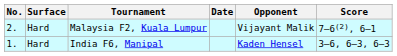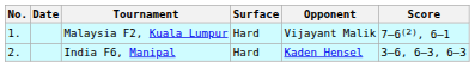columns swapped: Date <-> Surface
Malaysia F2, Kuala Lumpur | No.: 2. -> 1.
India F6, Manipal | No.: 1. -> 2.
